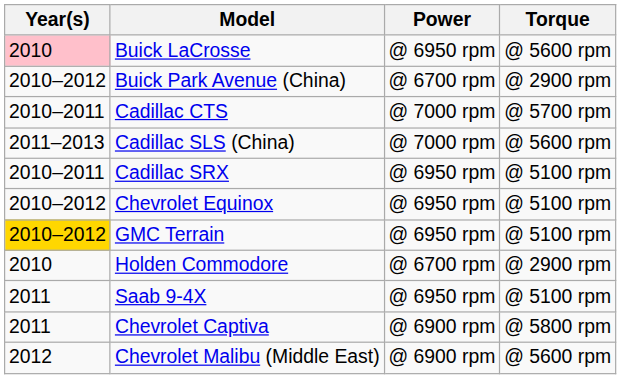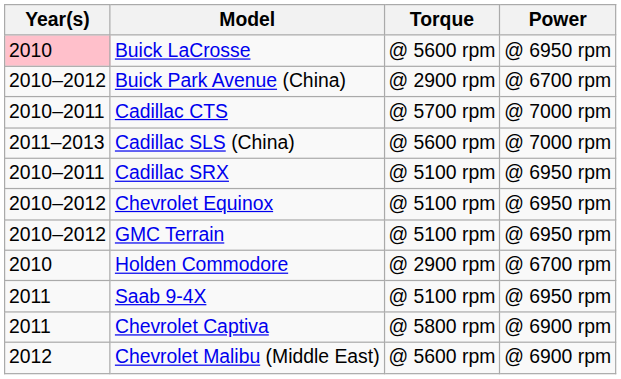columns swapped: Power <-> Torque
GMC Terrain | Year(s): gold background -> no background
